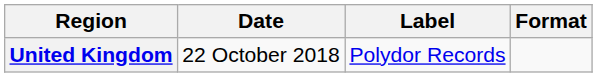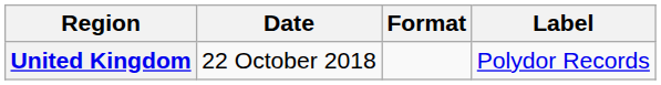columns swapped: Format <-> Label
